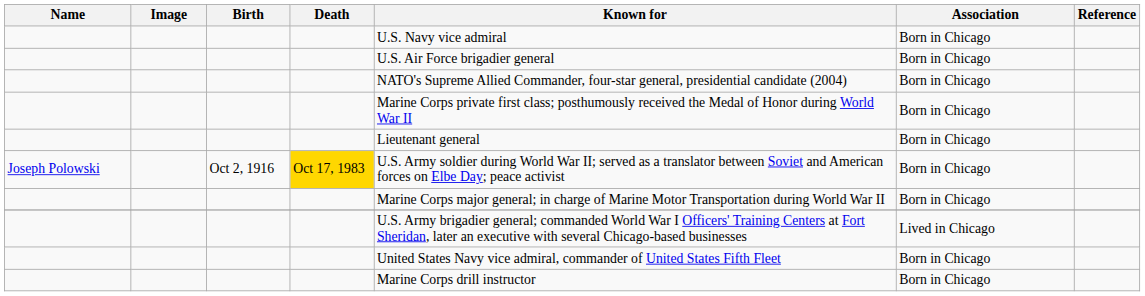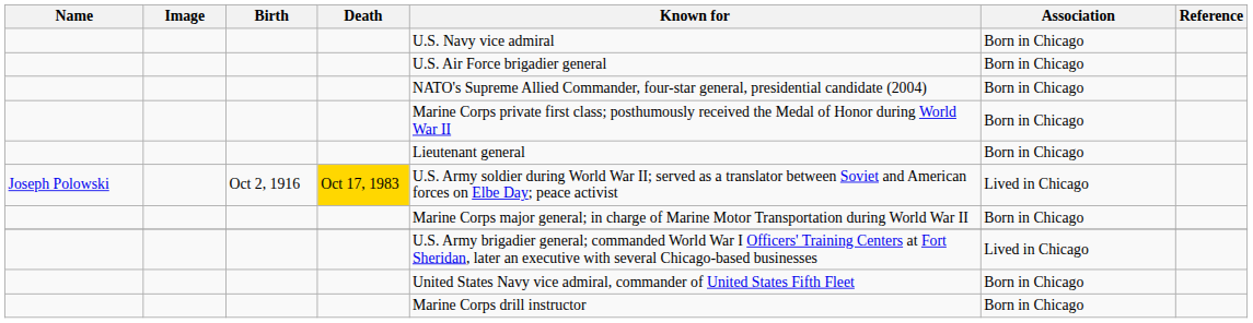Joseph Polowski | Association: Born in Chicago -> Lived in Chicago
